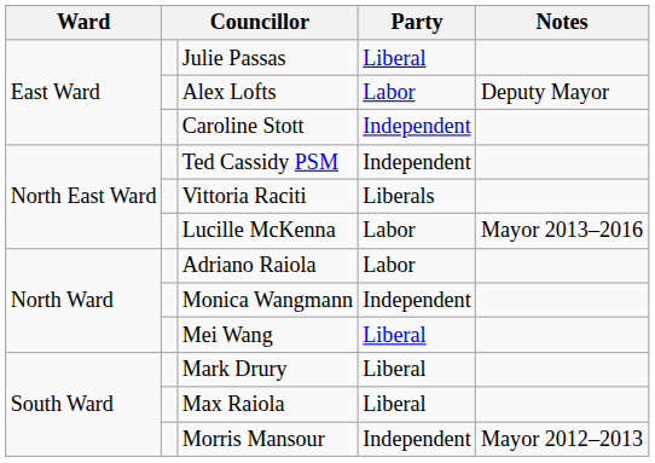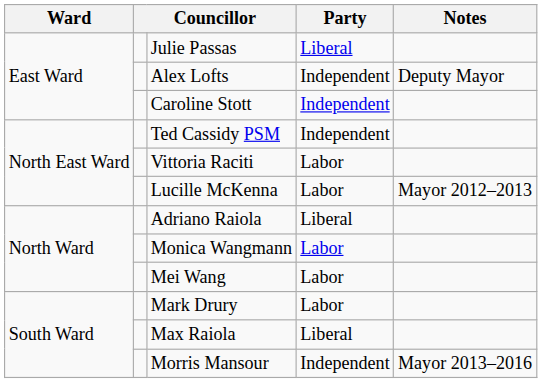Alex Lofts | Party: Labor -> Independent
Vittoria Raciti | Party: Liberals -> Labor
Lucille McKenna | Notes: Mayor 2013–2016 -> Mayor 2012–2013
Adriano Raiola | Party: Labor -> Liberal
Monica Wangmann | Party: Independent -> Labor
Mei Wang | Party: Liberal -> Labor
Mark Drury | Party: Liberal -> Labor
Morris Mansour | Notes: Mayor 2012–2013 -> Mayor 2013–2016
